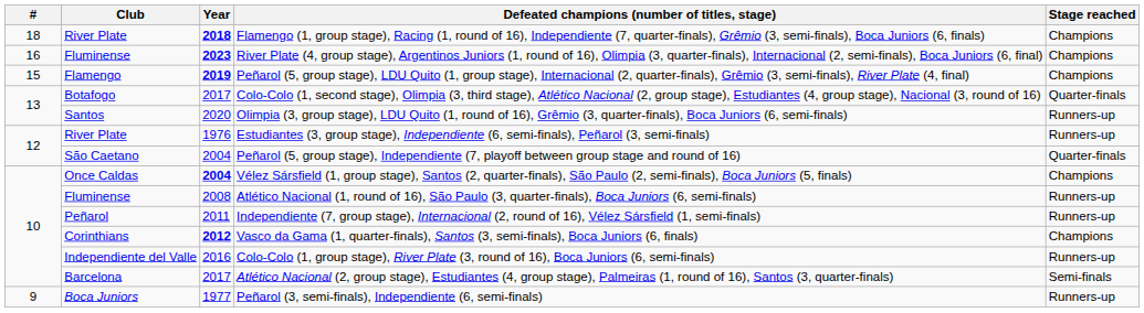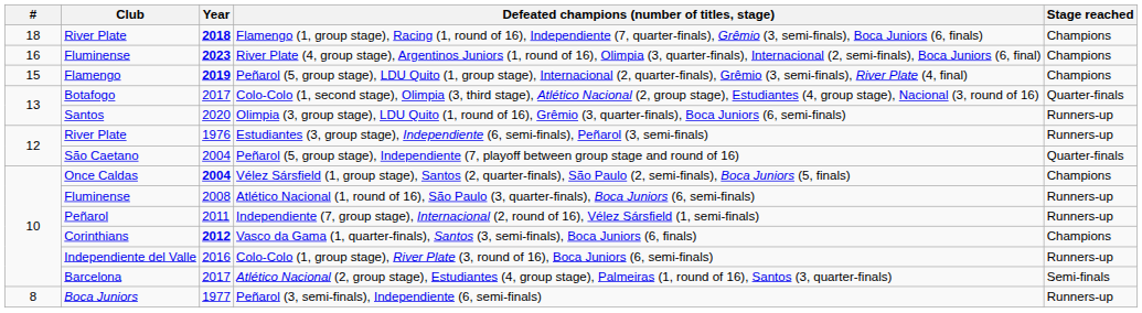Peñarol (3, semi-finals), Independiente (6, semi-finals) | #: 9 -> 8
